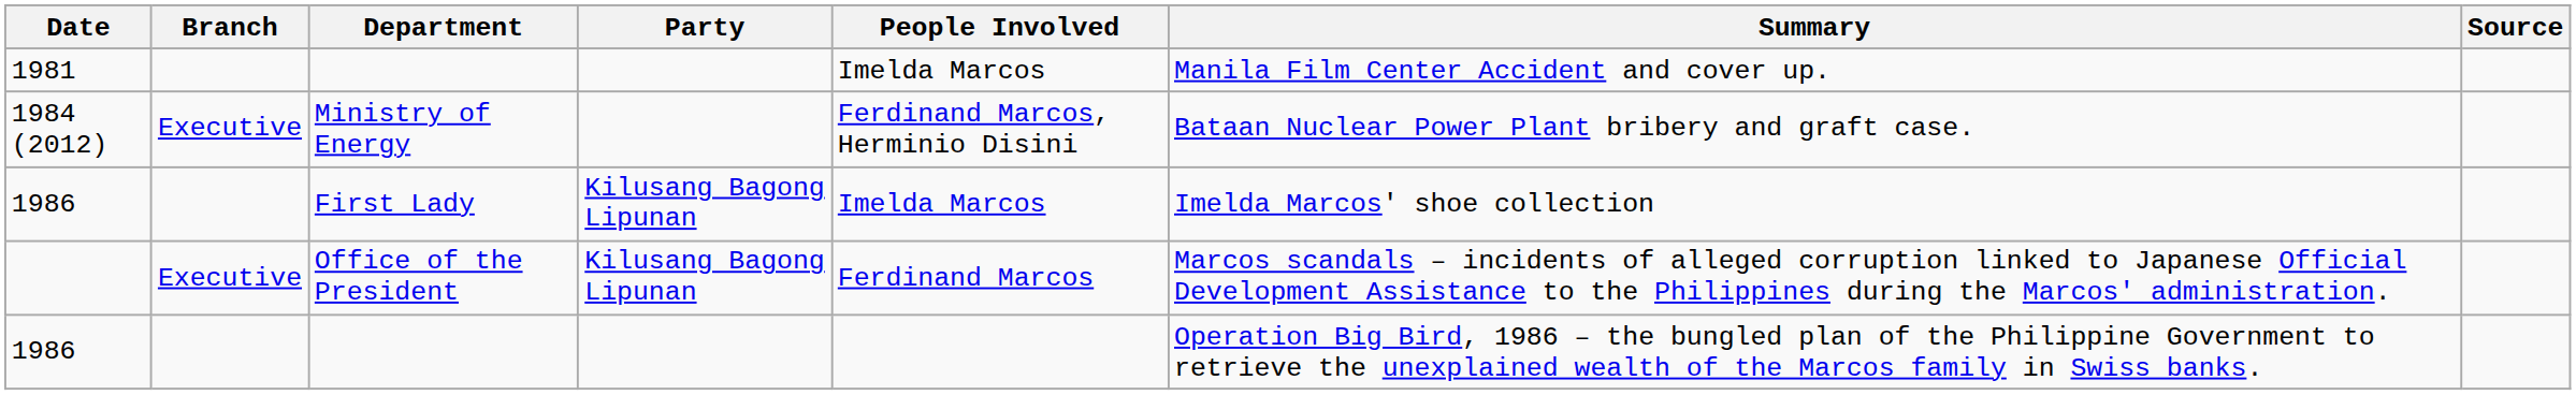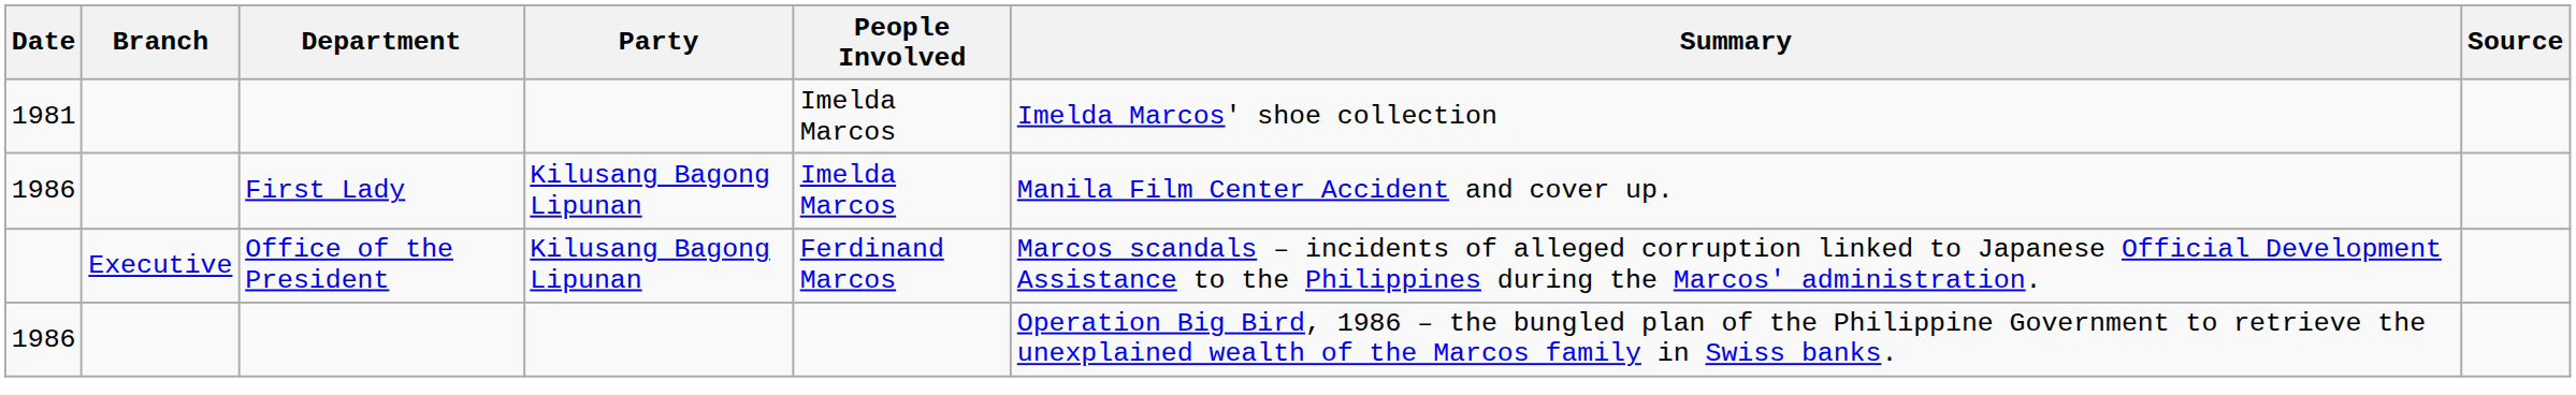1981 | Summary: Manila Film Center Accident and cover up. -> Imelda Marcos' shoe collection
- row: 1984 (2012) | Executive | Ministry of Energy | Ferdinand Marcos, Herminio Disini | Bataan Nuclear Power Plant bribery and graft case.
1986 / First Lady | Summary: Imelda Marcos' shoe collection -> Manila Film Center Accident and cover up.
